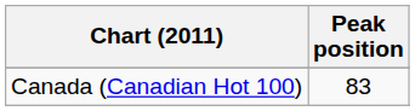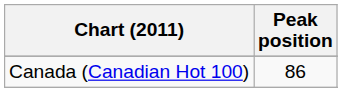Canada (Canadian Hot 100) | Peak position: 83 -> 86
